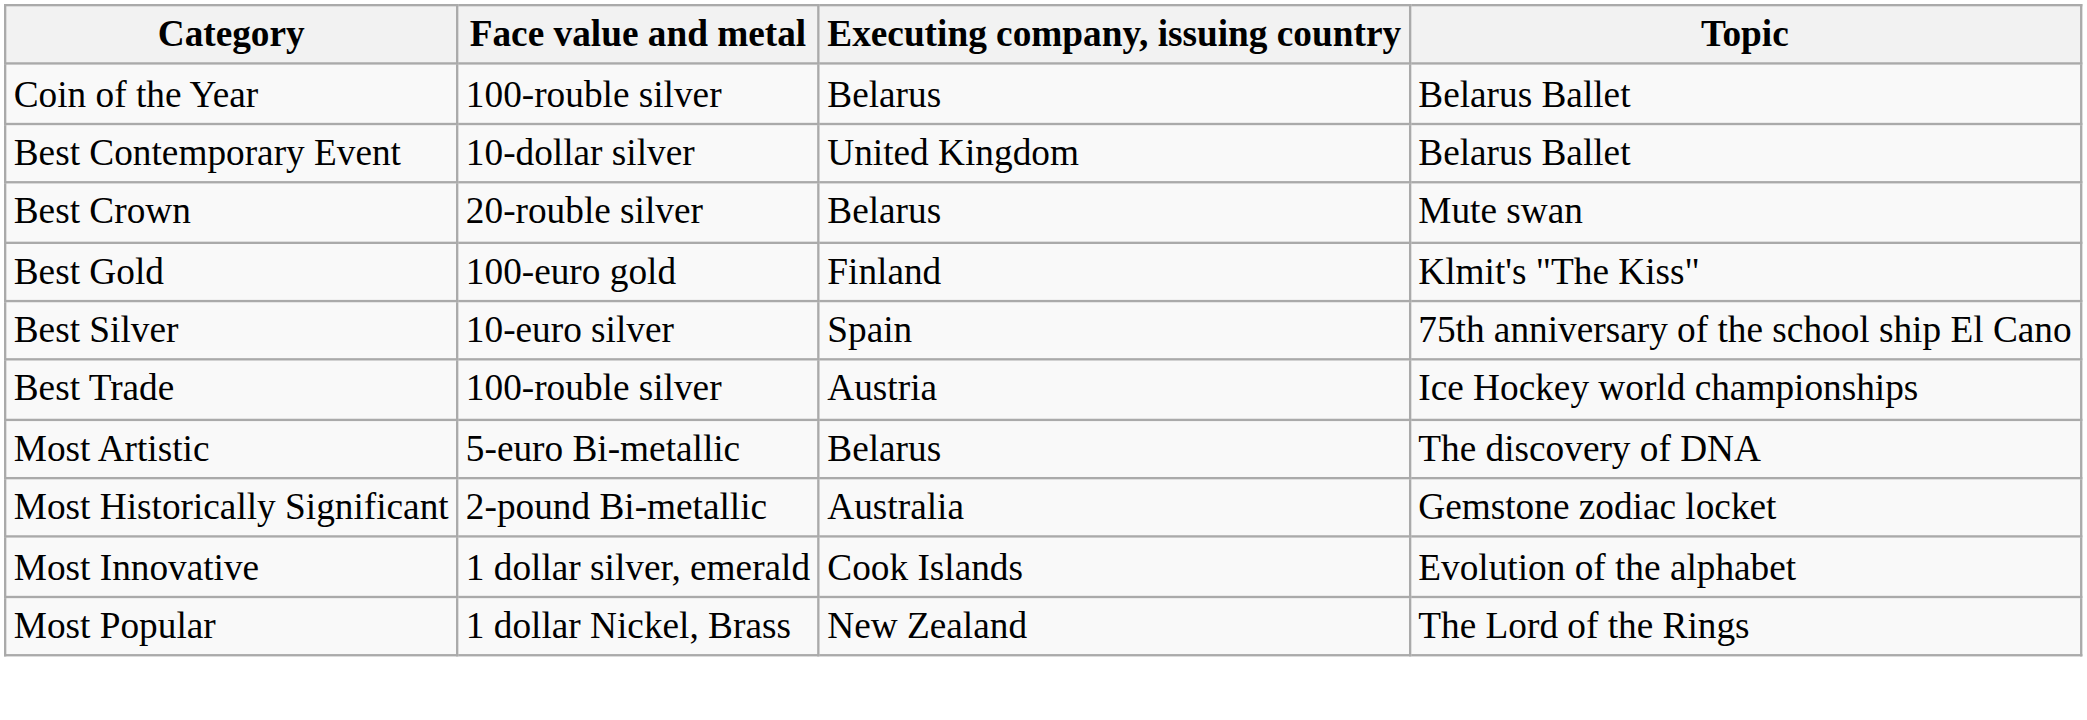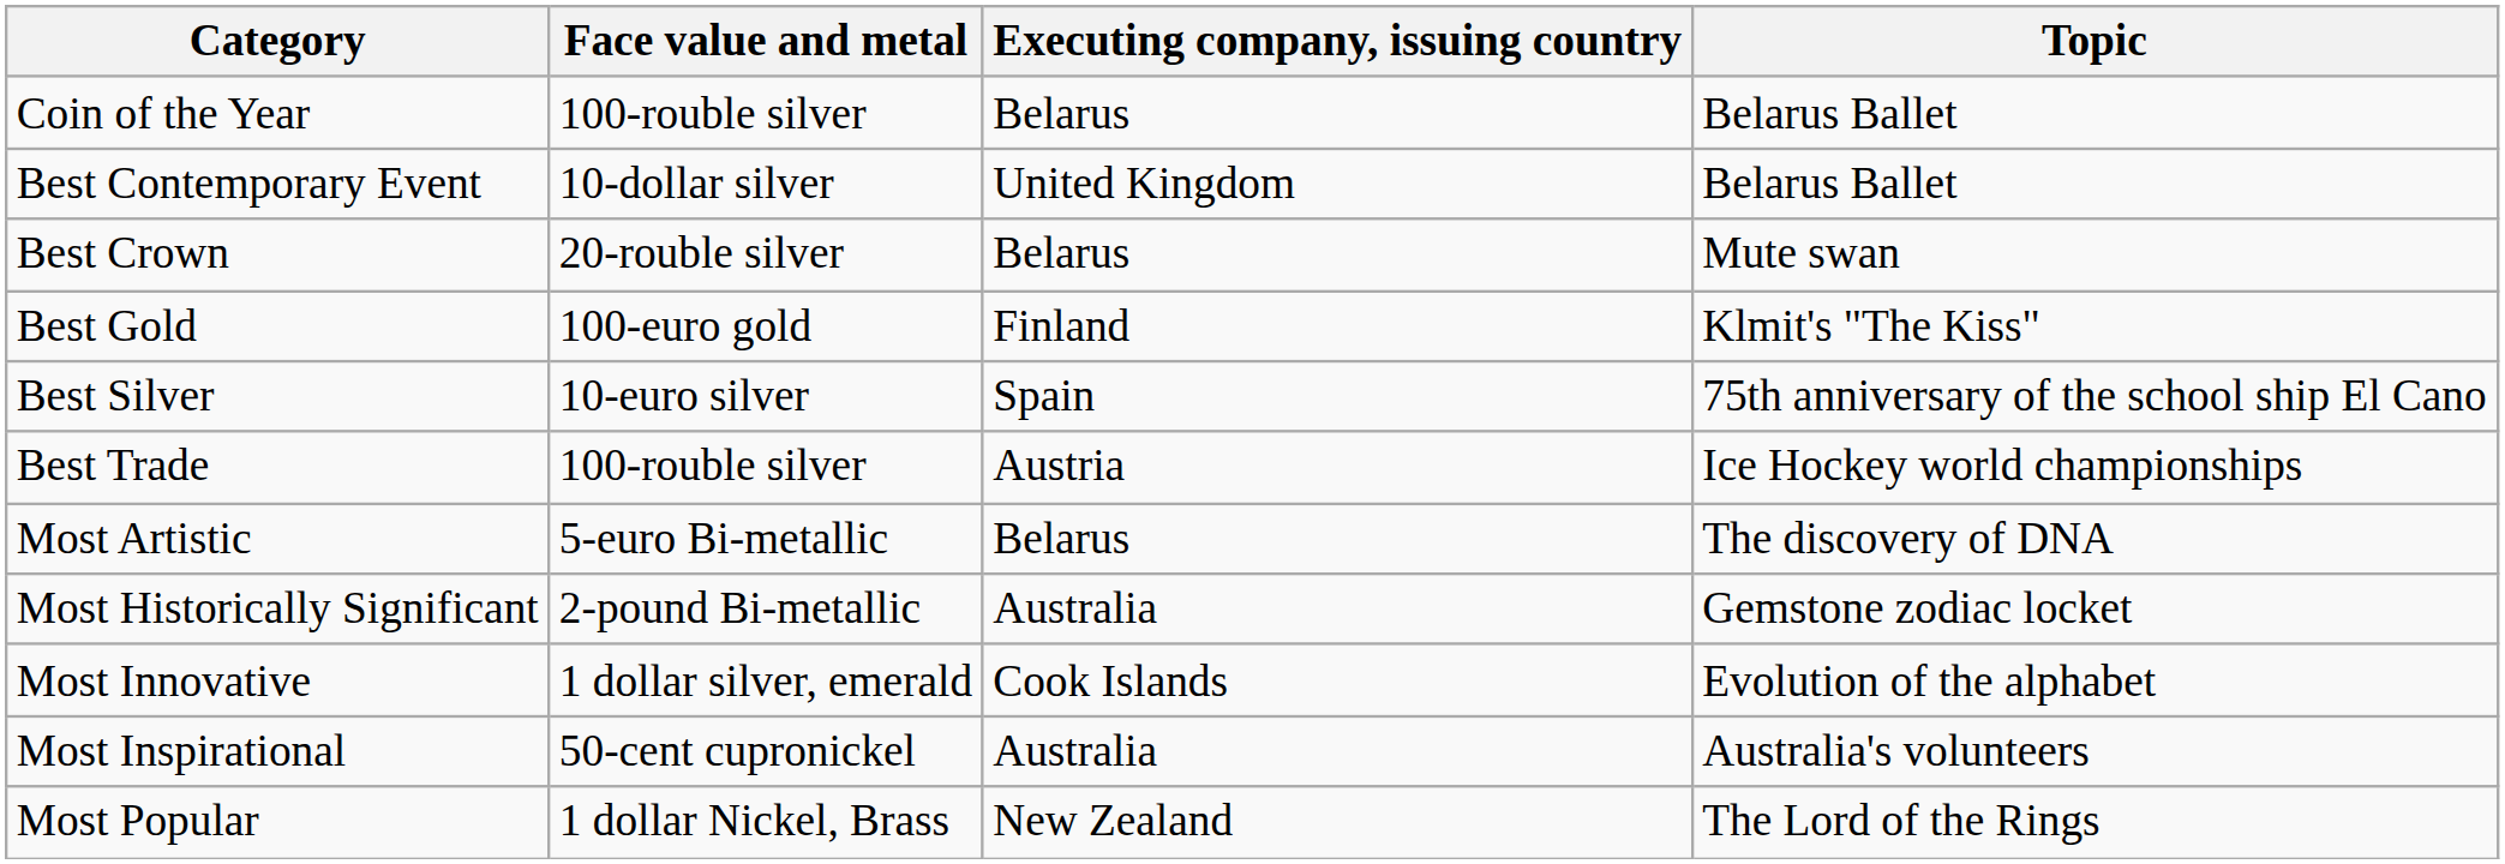+ row: Most Inspirational | 50-cent cupronickel | Australia | Australia's volunteers
